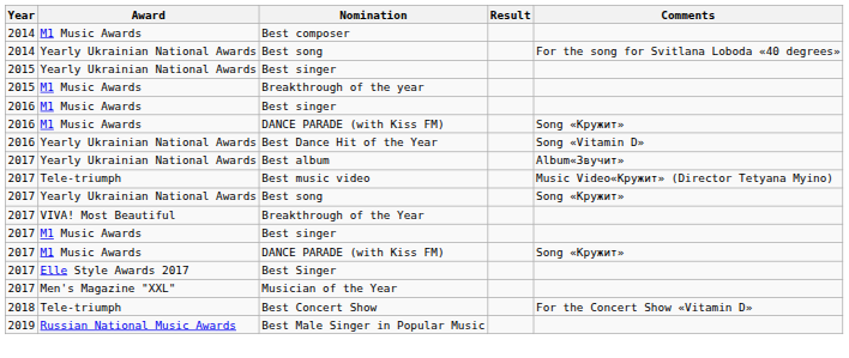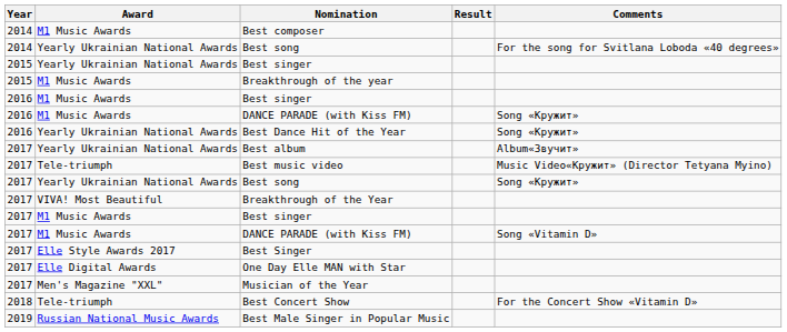Best Dance Hit of the Year | Comments: Song «Vitamin D» -> Song «Кружит»
2017 / DANCE PARADE (with Kiss FM) | Comments: Song «Кружит» -> Song «Vitamin D»
+ row: 2017 | Elle Digital Awards | One Day Elle MAN with Star
